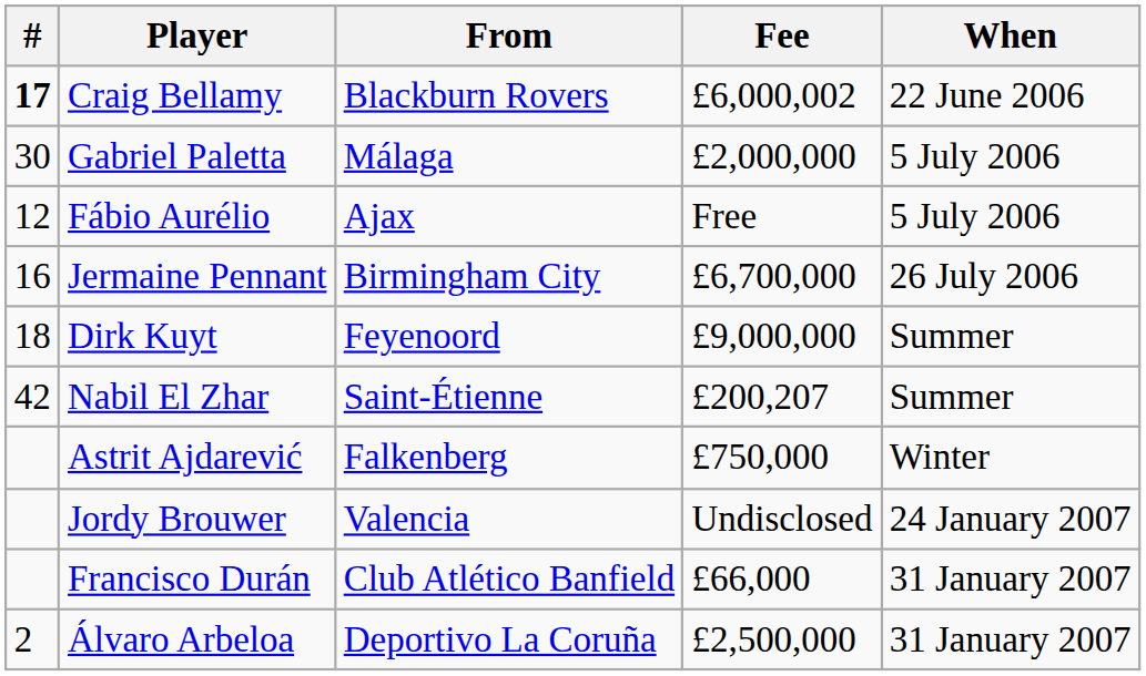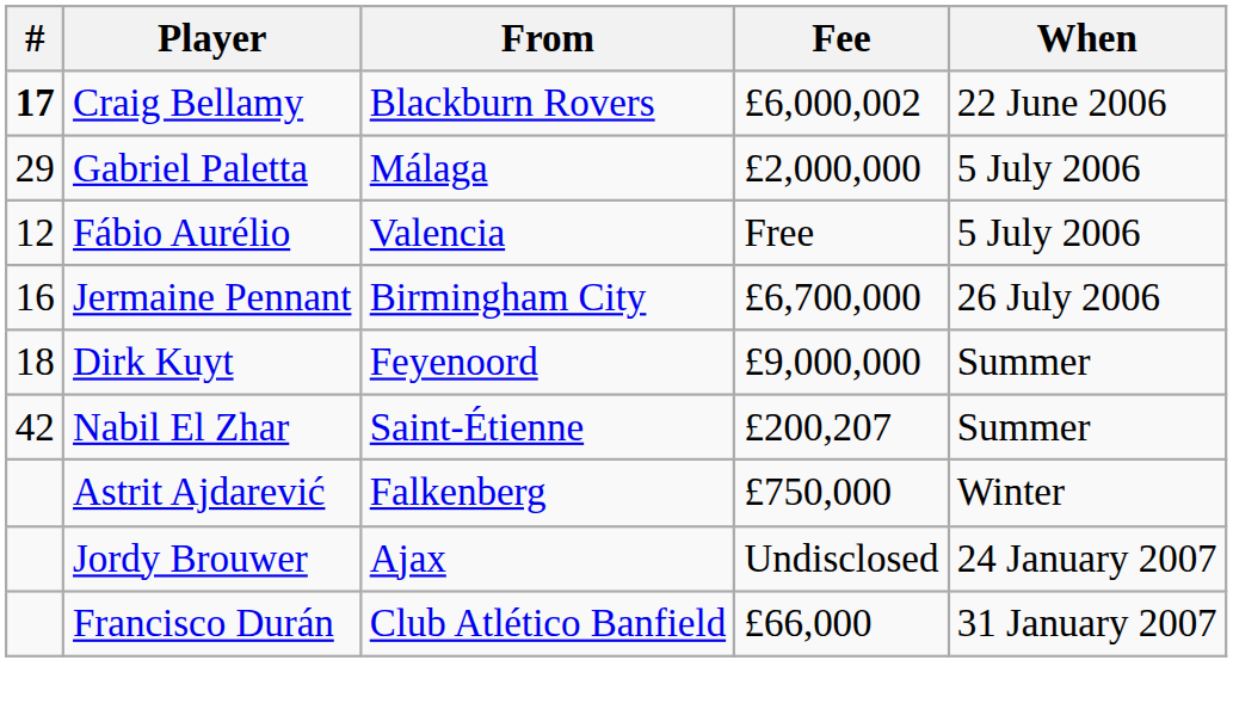Gabriel Paletta | #: 30 -> 29
Fábio Aurélio | From: Ajax -> Valencia
Jordy Brouwer | From: Valencia -> Ajax
- row: 2 | Álvaro Arbeloa | Deportivo La Coruña | £2,500,000 | 31 January 2007
